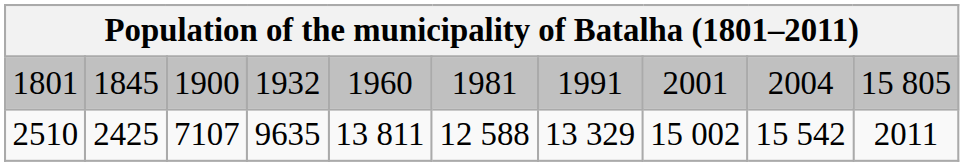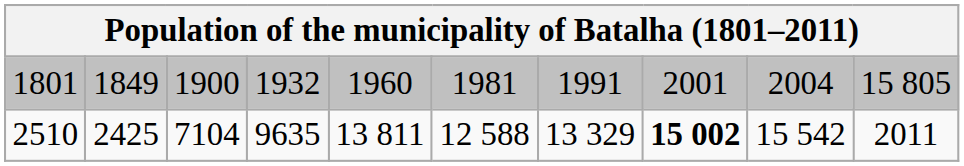1801 | column 2: 1845 -> 1849
2510 | column 3: 7107 -> 7104
2510 | column 8: normal -> bold
